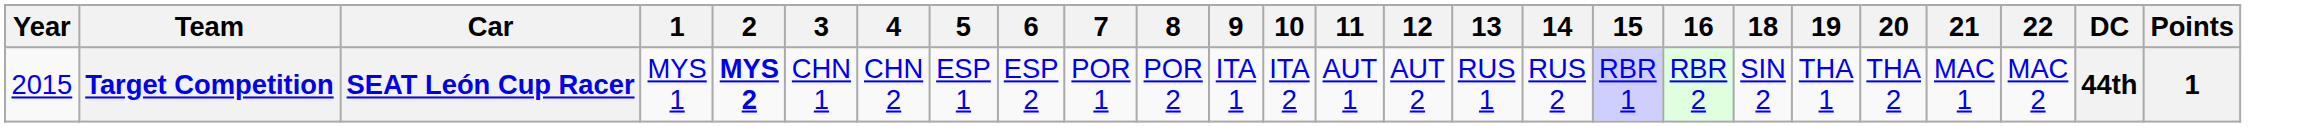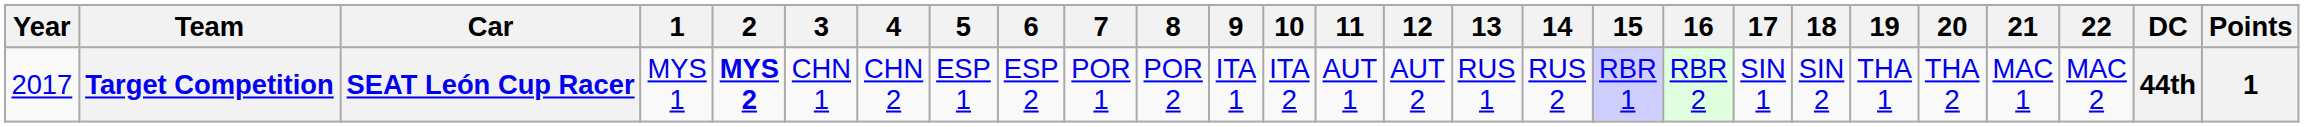+ column: 17 | SIN 1
Target Competition | Year: 2015 -> 2017
